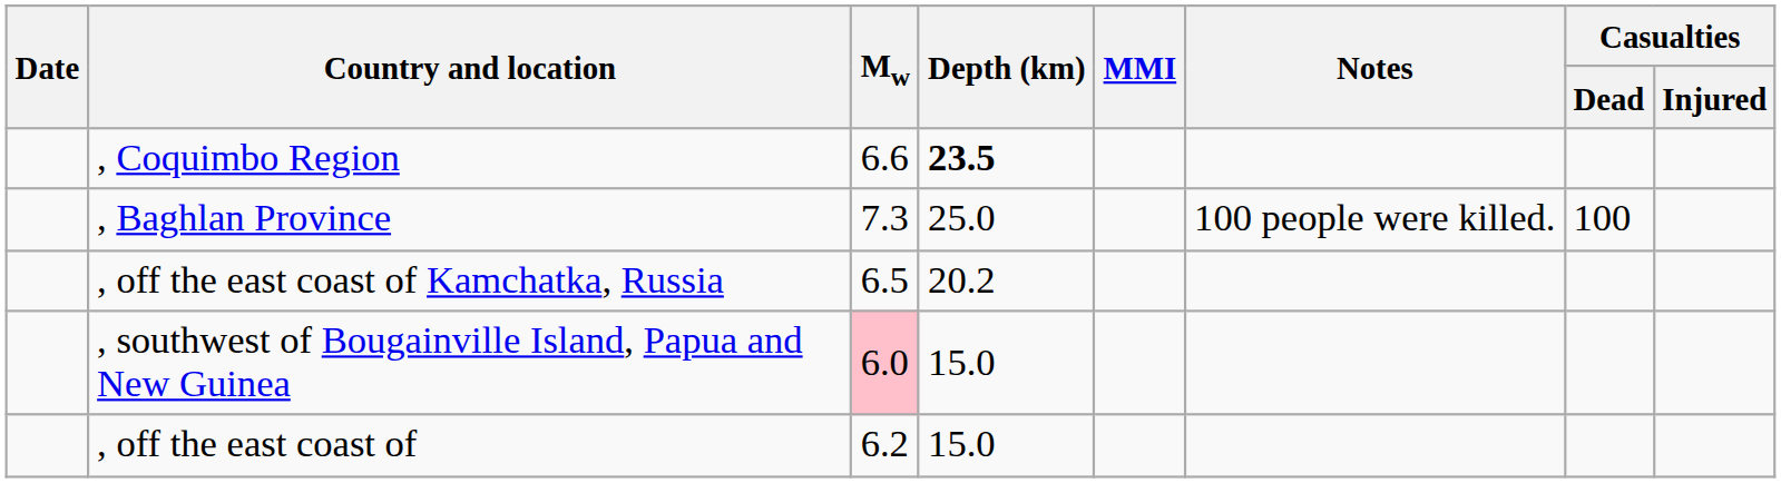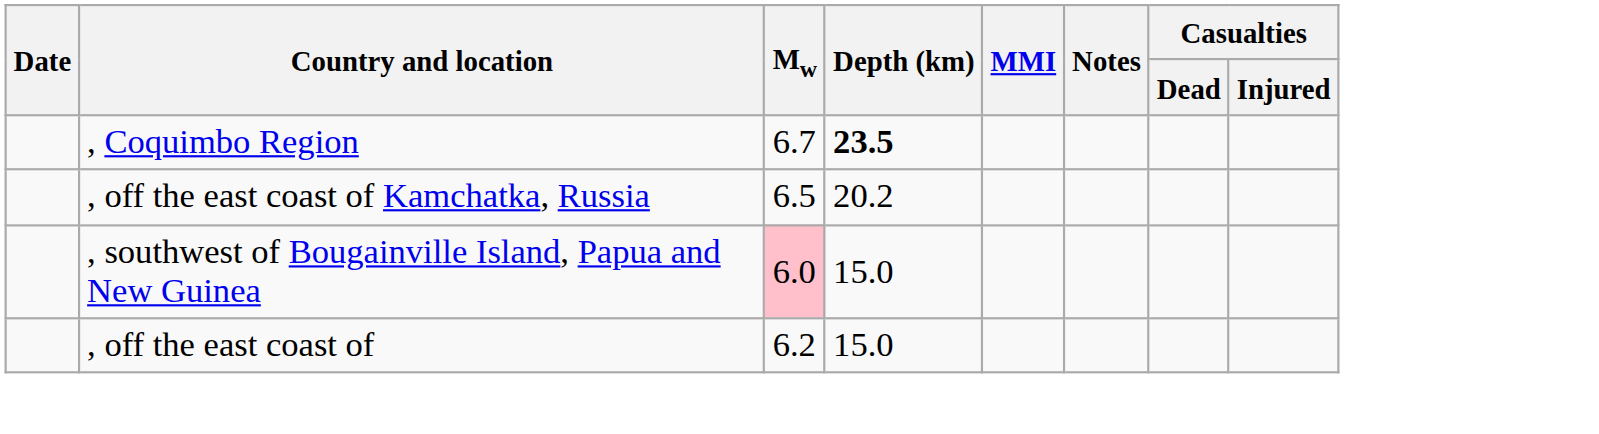, Coquimbo Region | Mw: 6.6 -> 6.7
- row: , Baghlan Province | 7.3 | 25.0 | 100 people were killed. | 100
